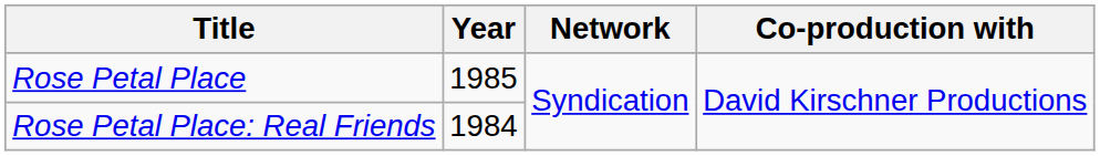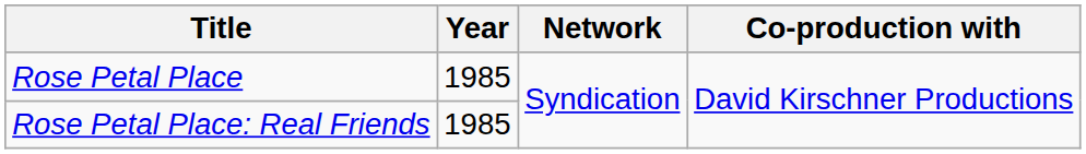Rose Petal Place: Real Friends | Year: 1984 -> 1985
